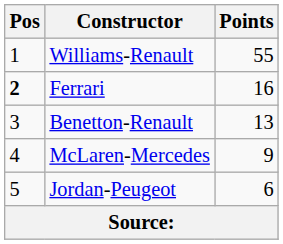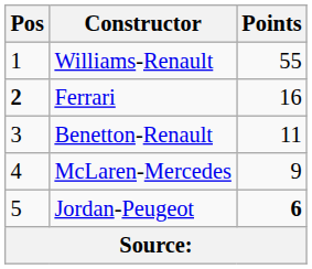Benetton-Renault | Points: 13 -> 11
Jordan-Peugeot | Points: normal -> bold
